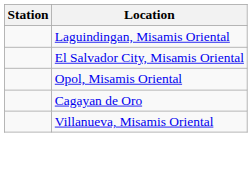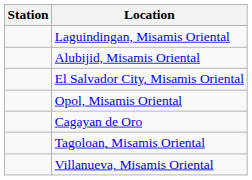+ row: Alubijid, Misamis Oriental
+ row: Tagoloan, Misamis Oriental
